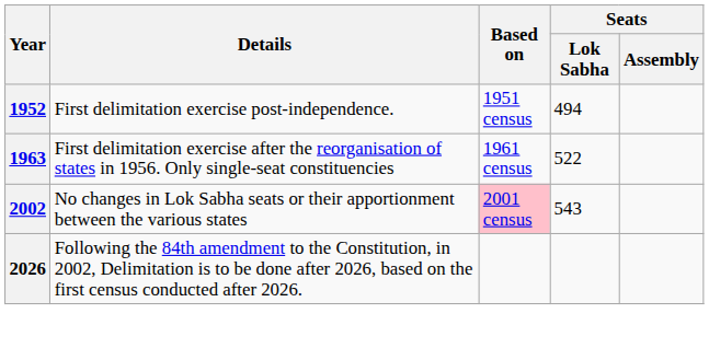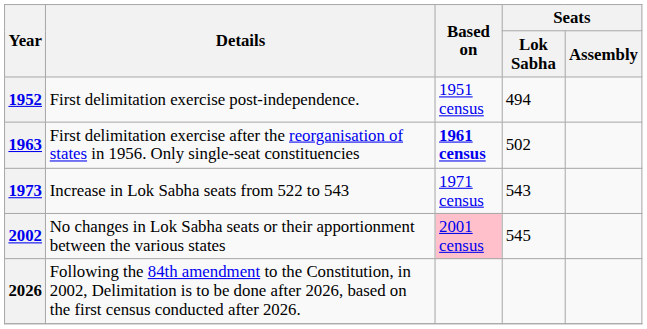1963 | Based on: normal -> bold
1963 | Seats / Lok Sabha: 522 -> 502
+ row: 1973 | Increase in Lok Sabha seats from 522 to 543 | 1971 census | 543
2002 | Seats / Lok Sabha: 543 -> 545
